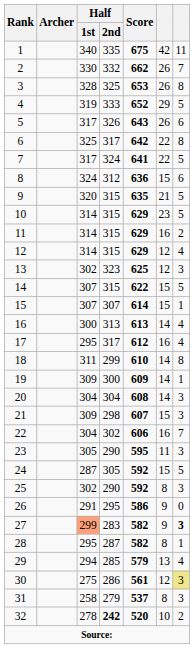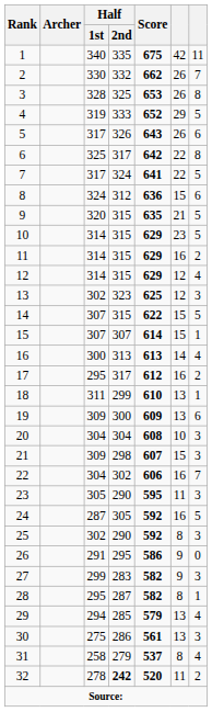17 | column 7: 4 -> 2
18 | column 6: 14 -> 13
18 | column 7: 8 -> 1
19 | column 6: 14 -> 13
19 | column 7: 1 -> 6
20 | column 6: 14 -> 10
24 | column 6: 15 -> 16
27 | Half / 1st: lightsalmon background -> no background
27 | column 7: bold -> normal
30 | column 6: 12 -> 13
30 | column 7: khaki background -> no background
31 | column 7: 3 -> 4
32 | column 6: 10 -> 11
